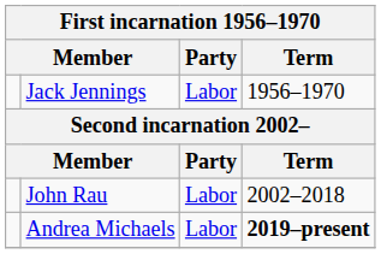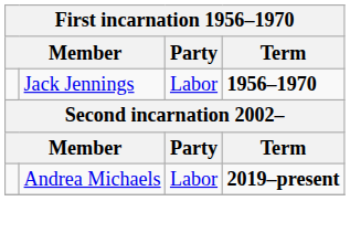Jack Jennings | Term: normal -> bold
- row: John Rau | Labor | 2002–2018
